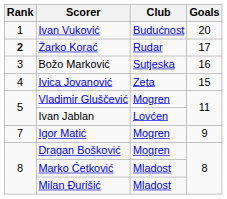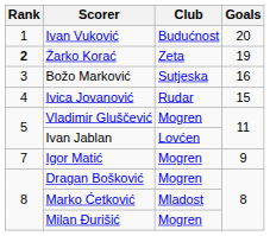Žarko Korać | Club: Rudar -> Zeta
Žarko Korać | Goals: 17 -> 19
Ivica Jovanović | Club: Zeta -> Rudar
Milan Đurišić | Club: Mladost -> Mogren
